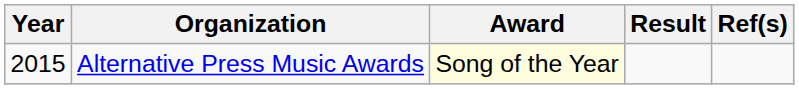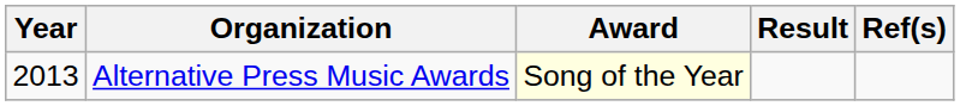Alternative Press Music Awards | Year: 2015 -> 2013
